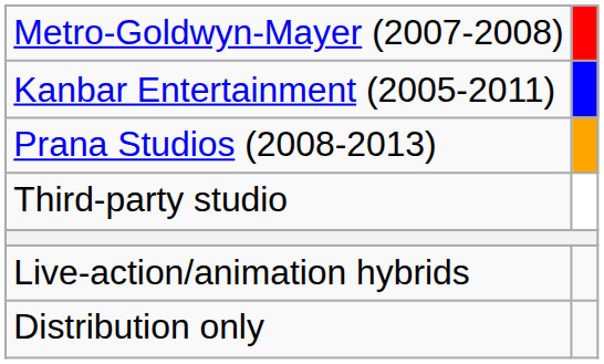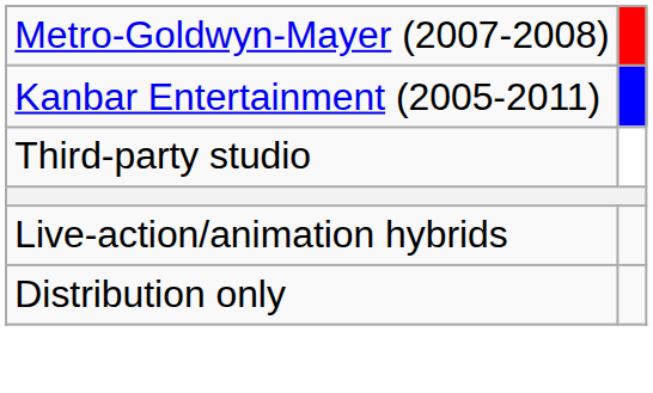- row: Prana Studios (2008-2013)
